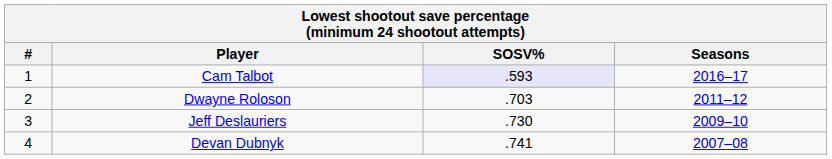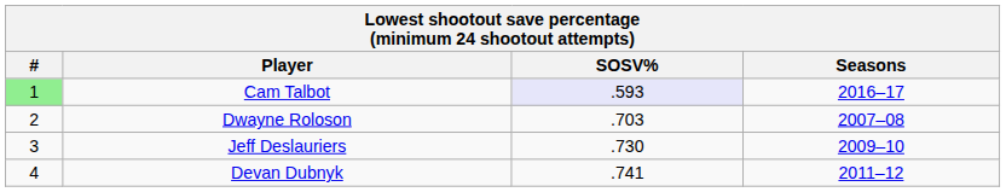Cam Talbot | #: no background -> lightgreen background
Dwayne Roloson | Seasons: 2011–12 -> 2007–08
Devan Dubnyk | Seasons: 2007–08 -> 2011–12
